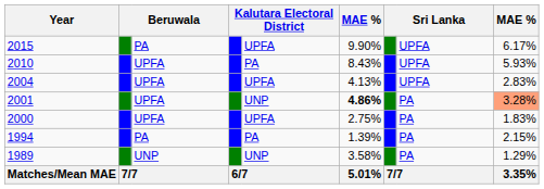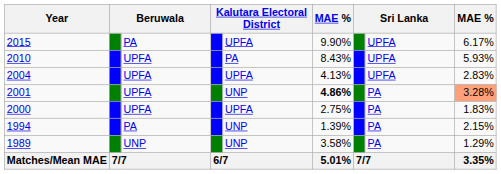1994 | column 5: PA -> UNP
